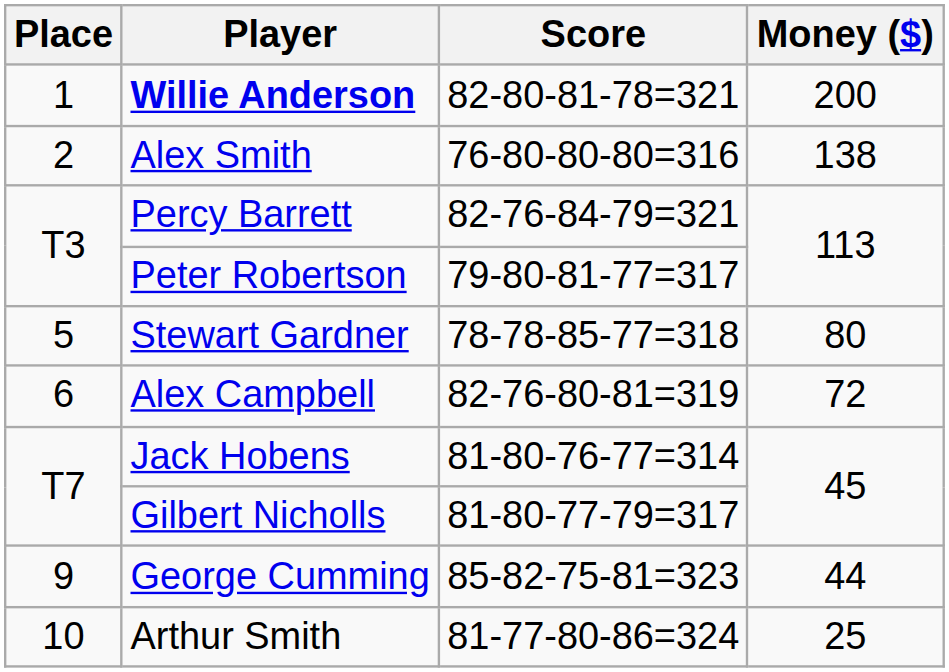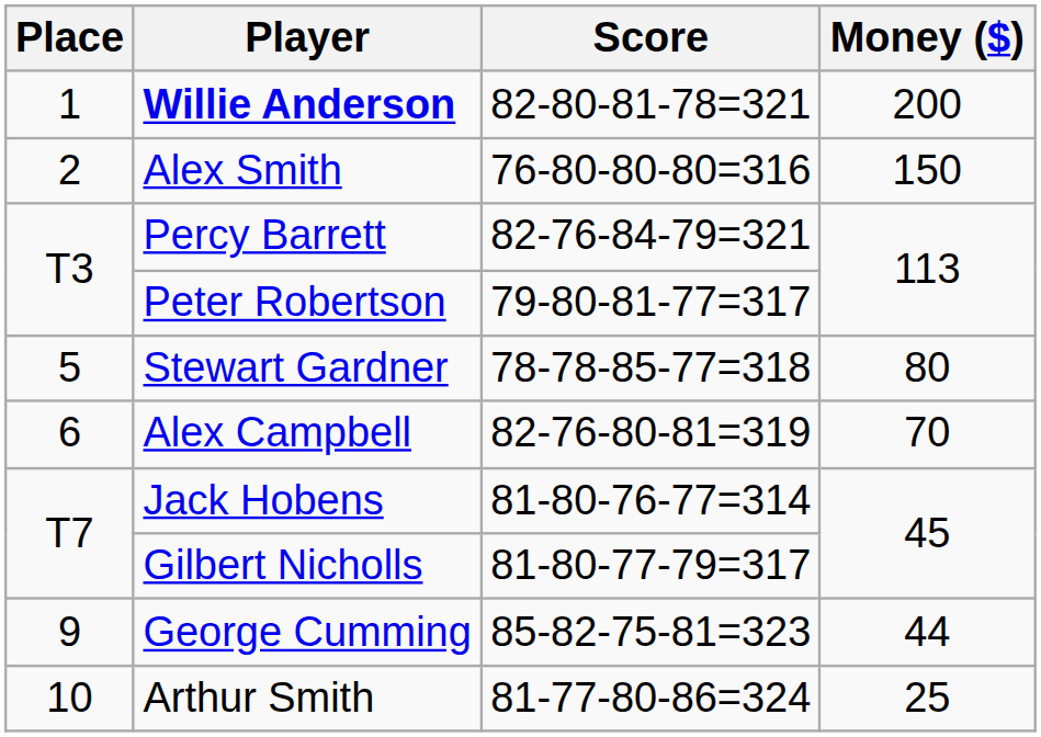Alex Smith | Money ($): 138 -> 150
Alex Campbell | Money ($): 72 -> 70
